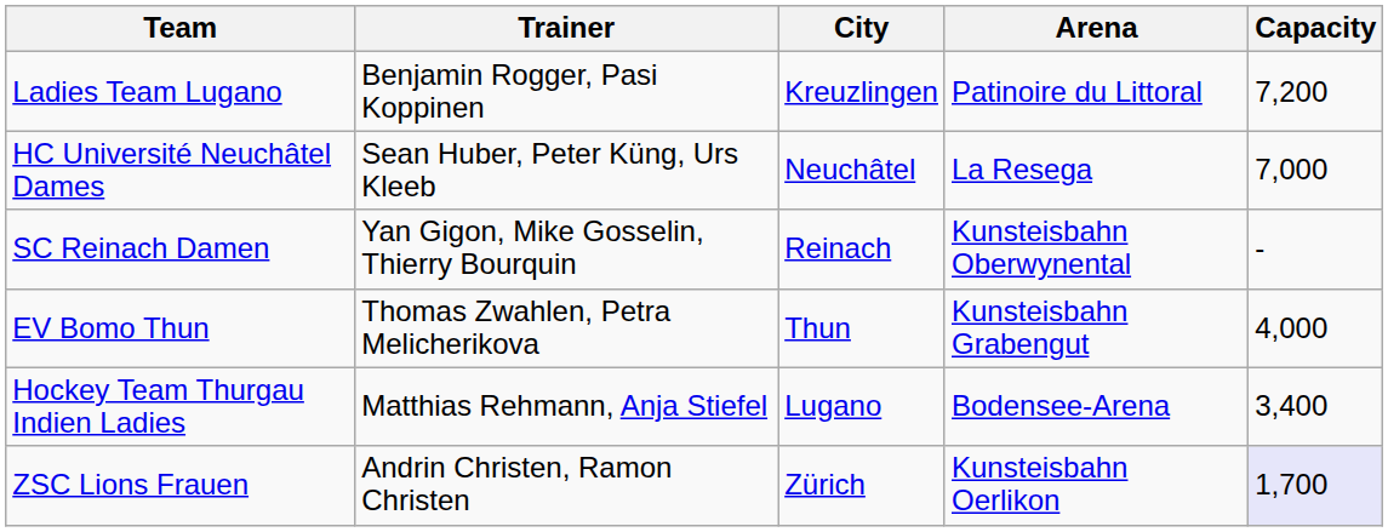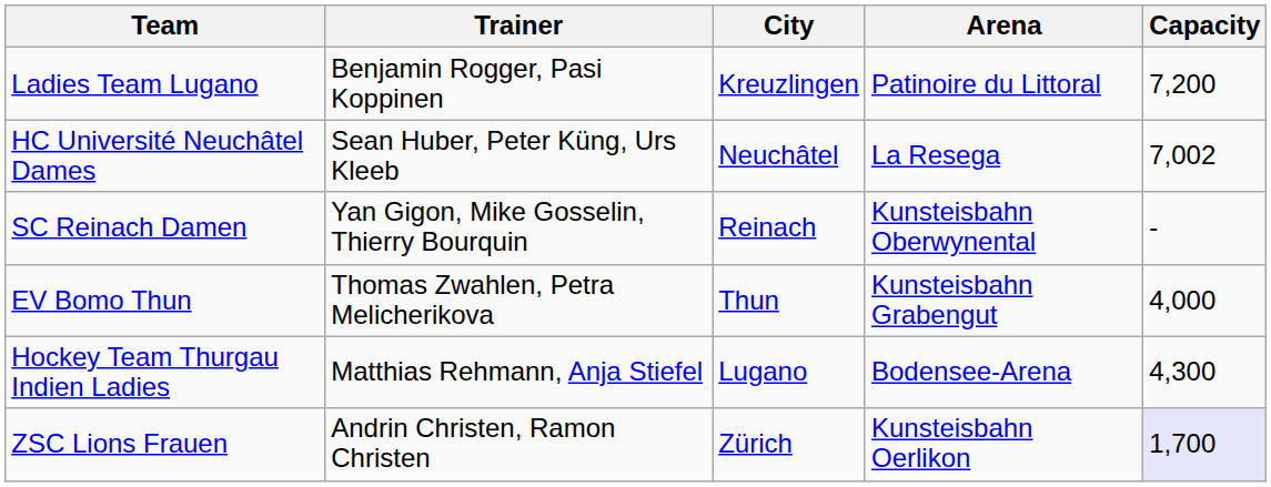HC Université Neuchâtel Dames | Capacity: 7,000 -> 7,002
Hockey Team Thurgau Indien Ladies | Capacity: 3,400 -> 4,300
